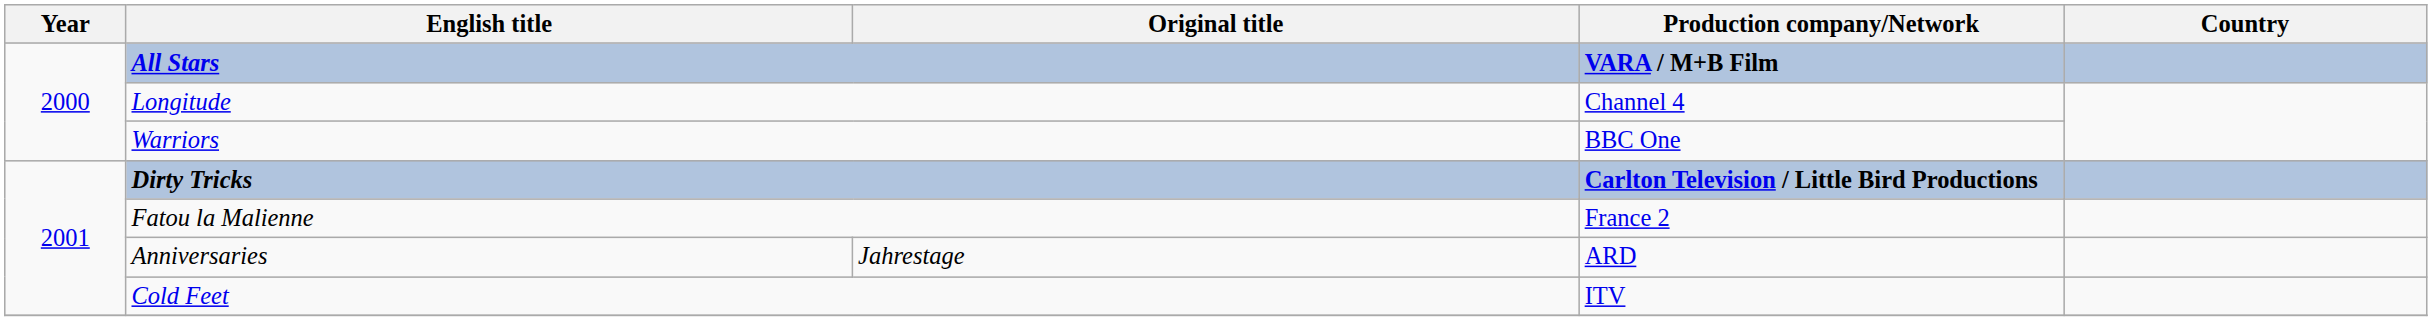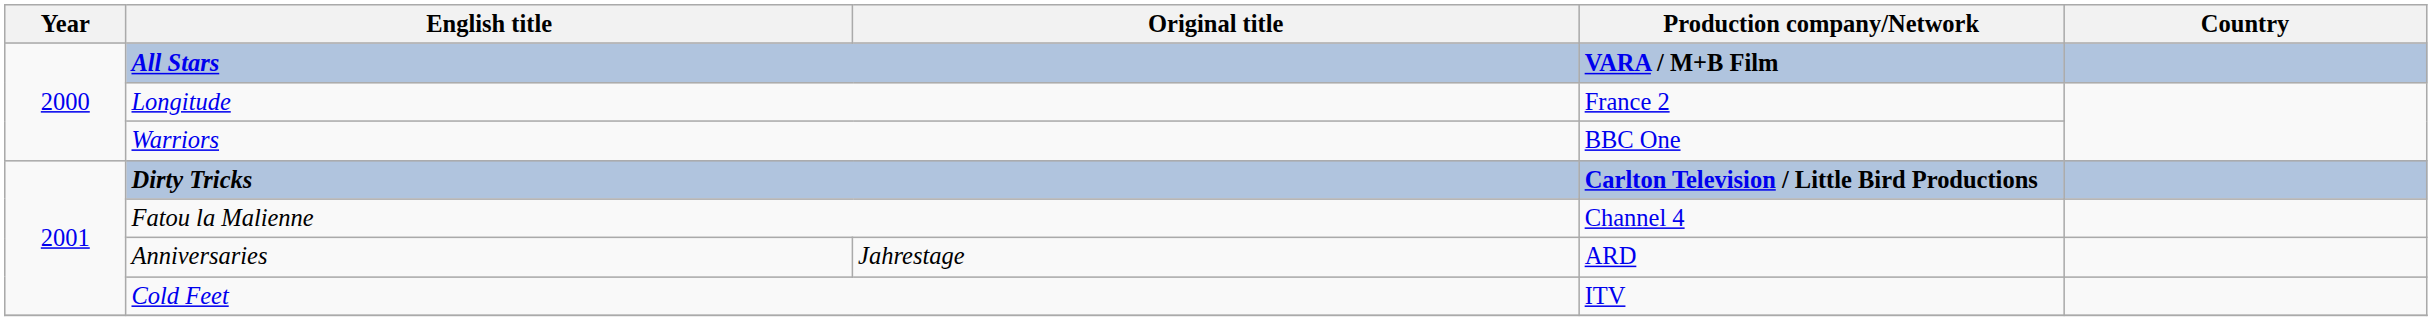Longitude | Production company/Network: Channel 4 -> France 2
Fatou la Malienne | Production company/Network: France 2 -> Channel 4
